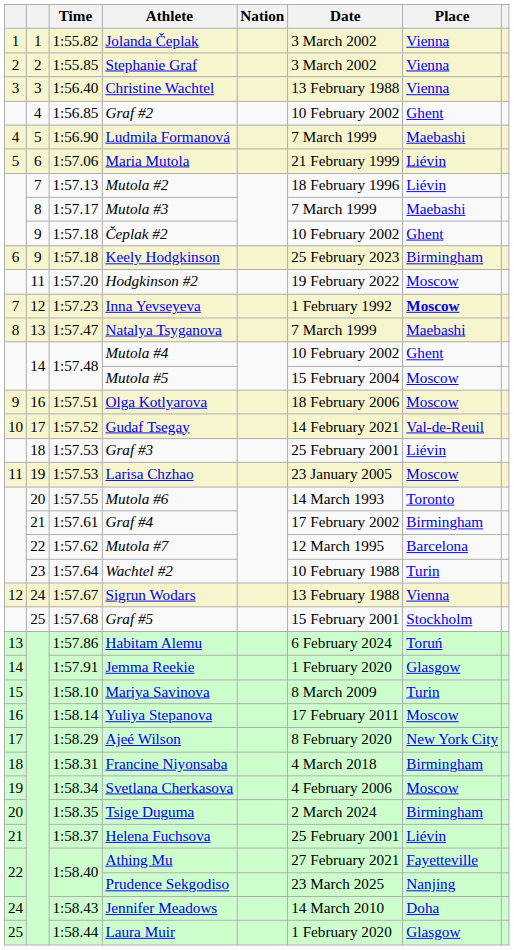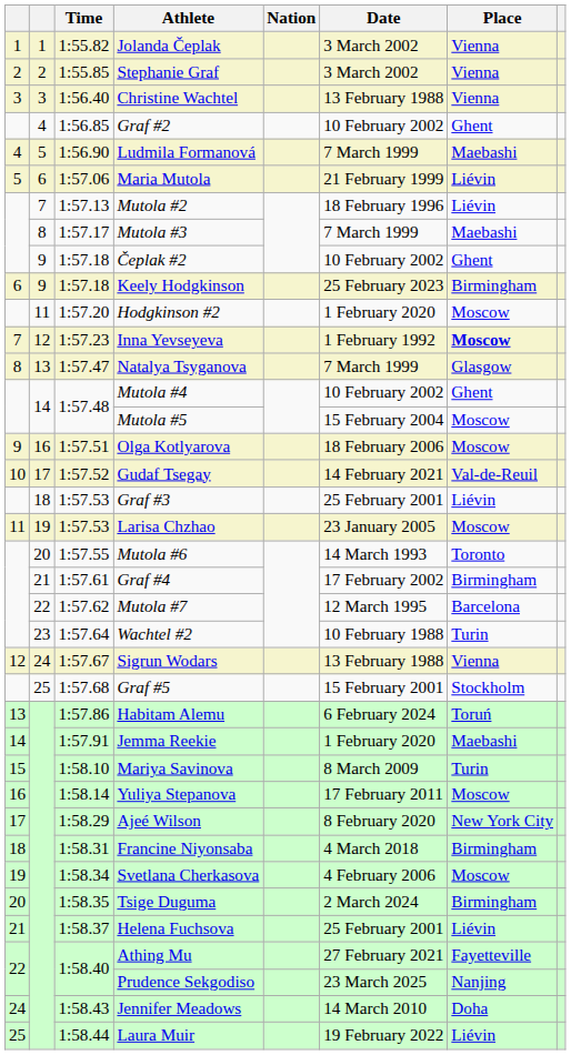Hodgkinson #2 | Date: 19 February 2022 -> 1 February 2020
Natalya Tsyganova | Place: Maebashi -> Glasgow
Jemma Reekie | Place: Glasgow -> Maebashi
Laura Muir | Date: 1 February 2020 -> 19 February 2022
Laura Muir | Place: Glasgow -> Liévin
